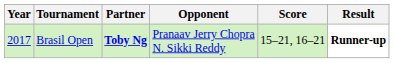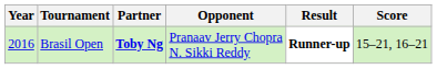columns swapped: Score <-> Result
Brasil Open | Year: 2017 -> 2016
